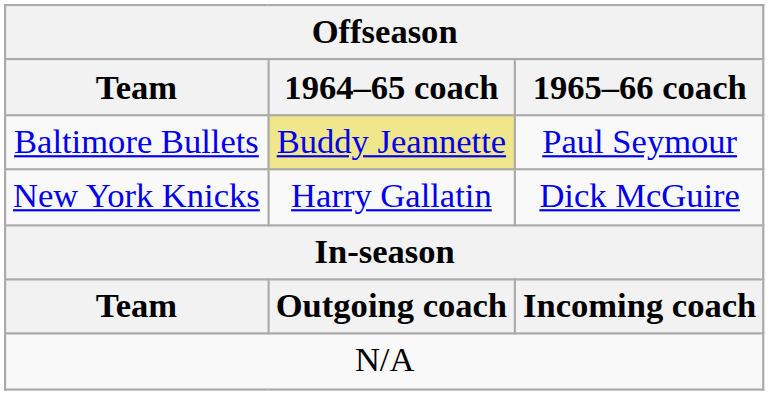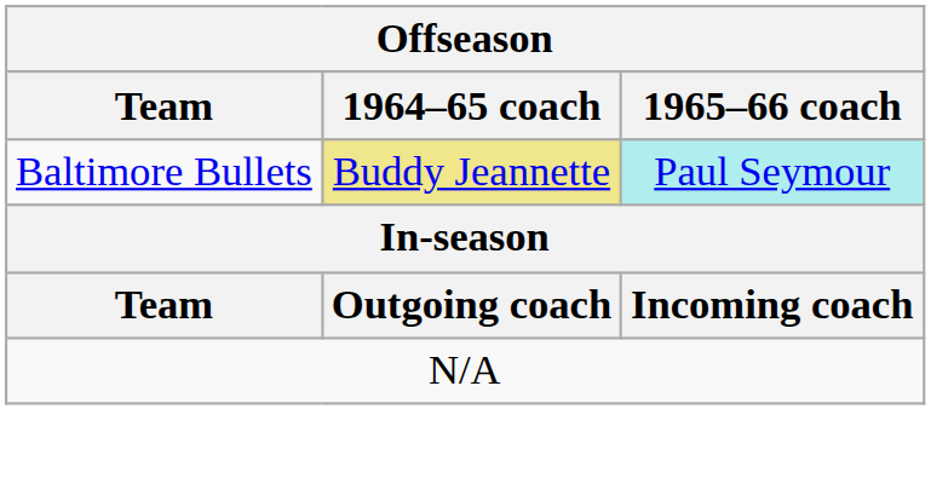Baltimore Bullets | 1965–66 coach: no background -> paleturquoise background
- row: New York Knicks | Harry Gallatin | Dick McGuire
